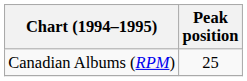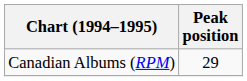Canadian Albums (RPM) | Peak position: 25 -> 29
